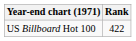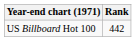US Billboard Hot 100 | Rank: 422 -> 442
